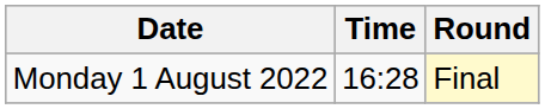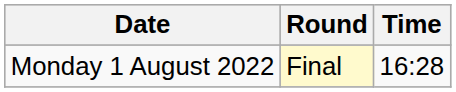columns swapped: Time <-> Round
